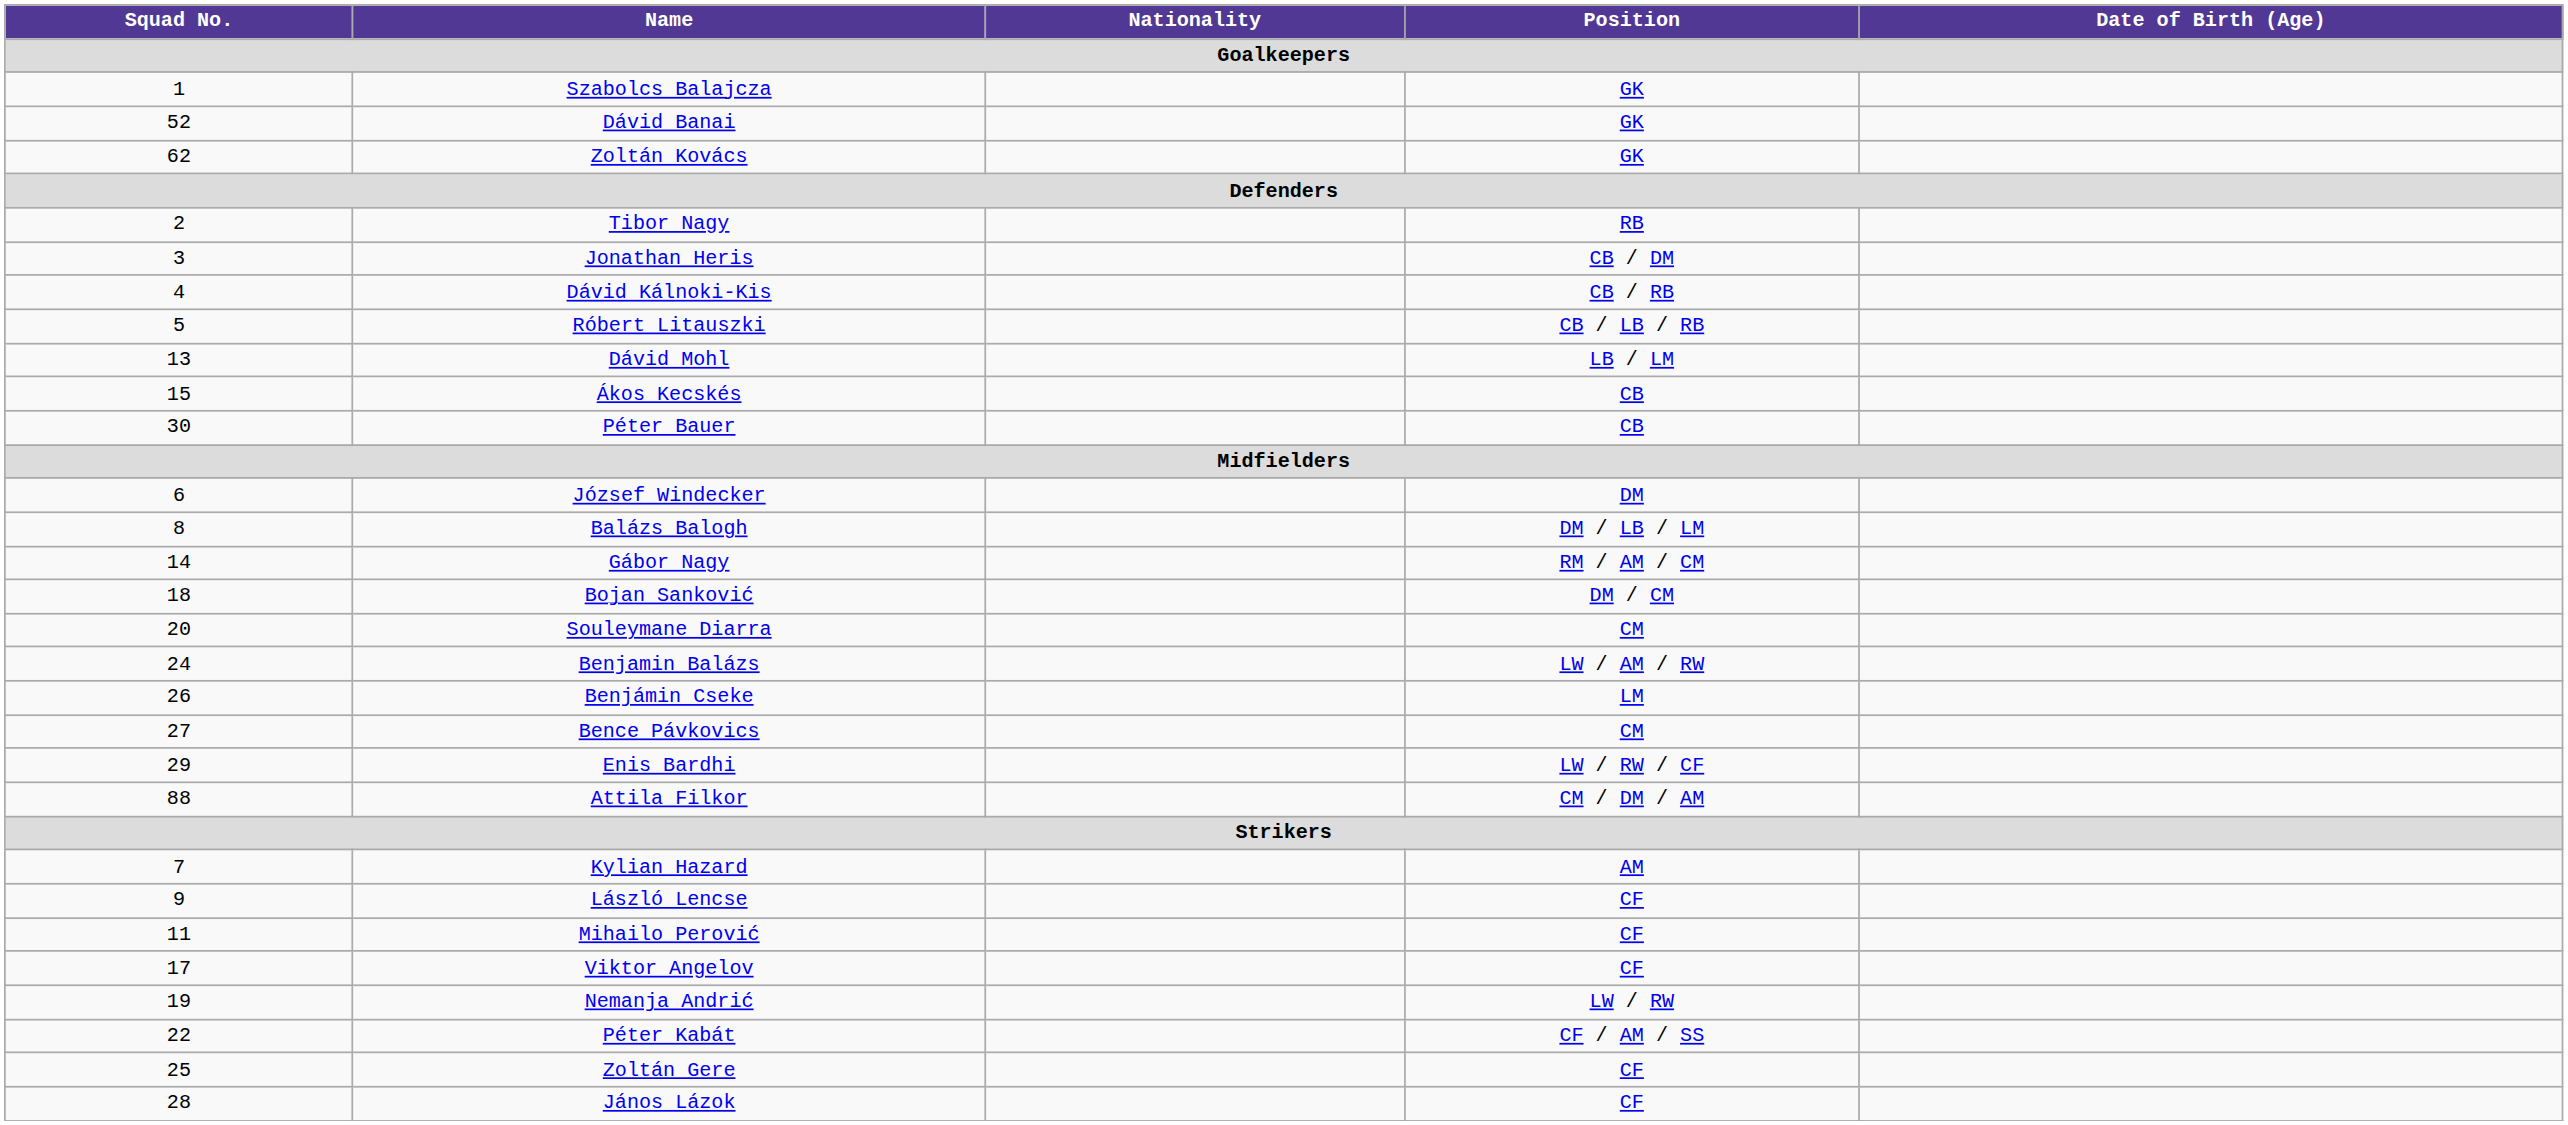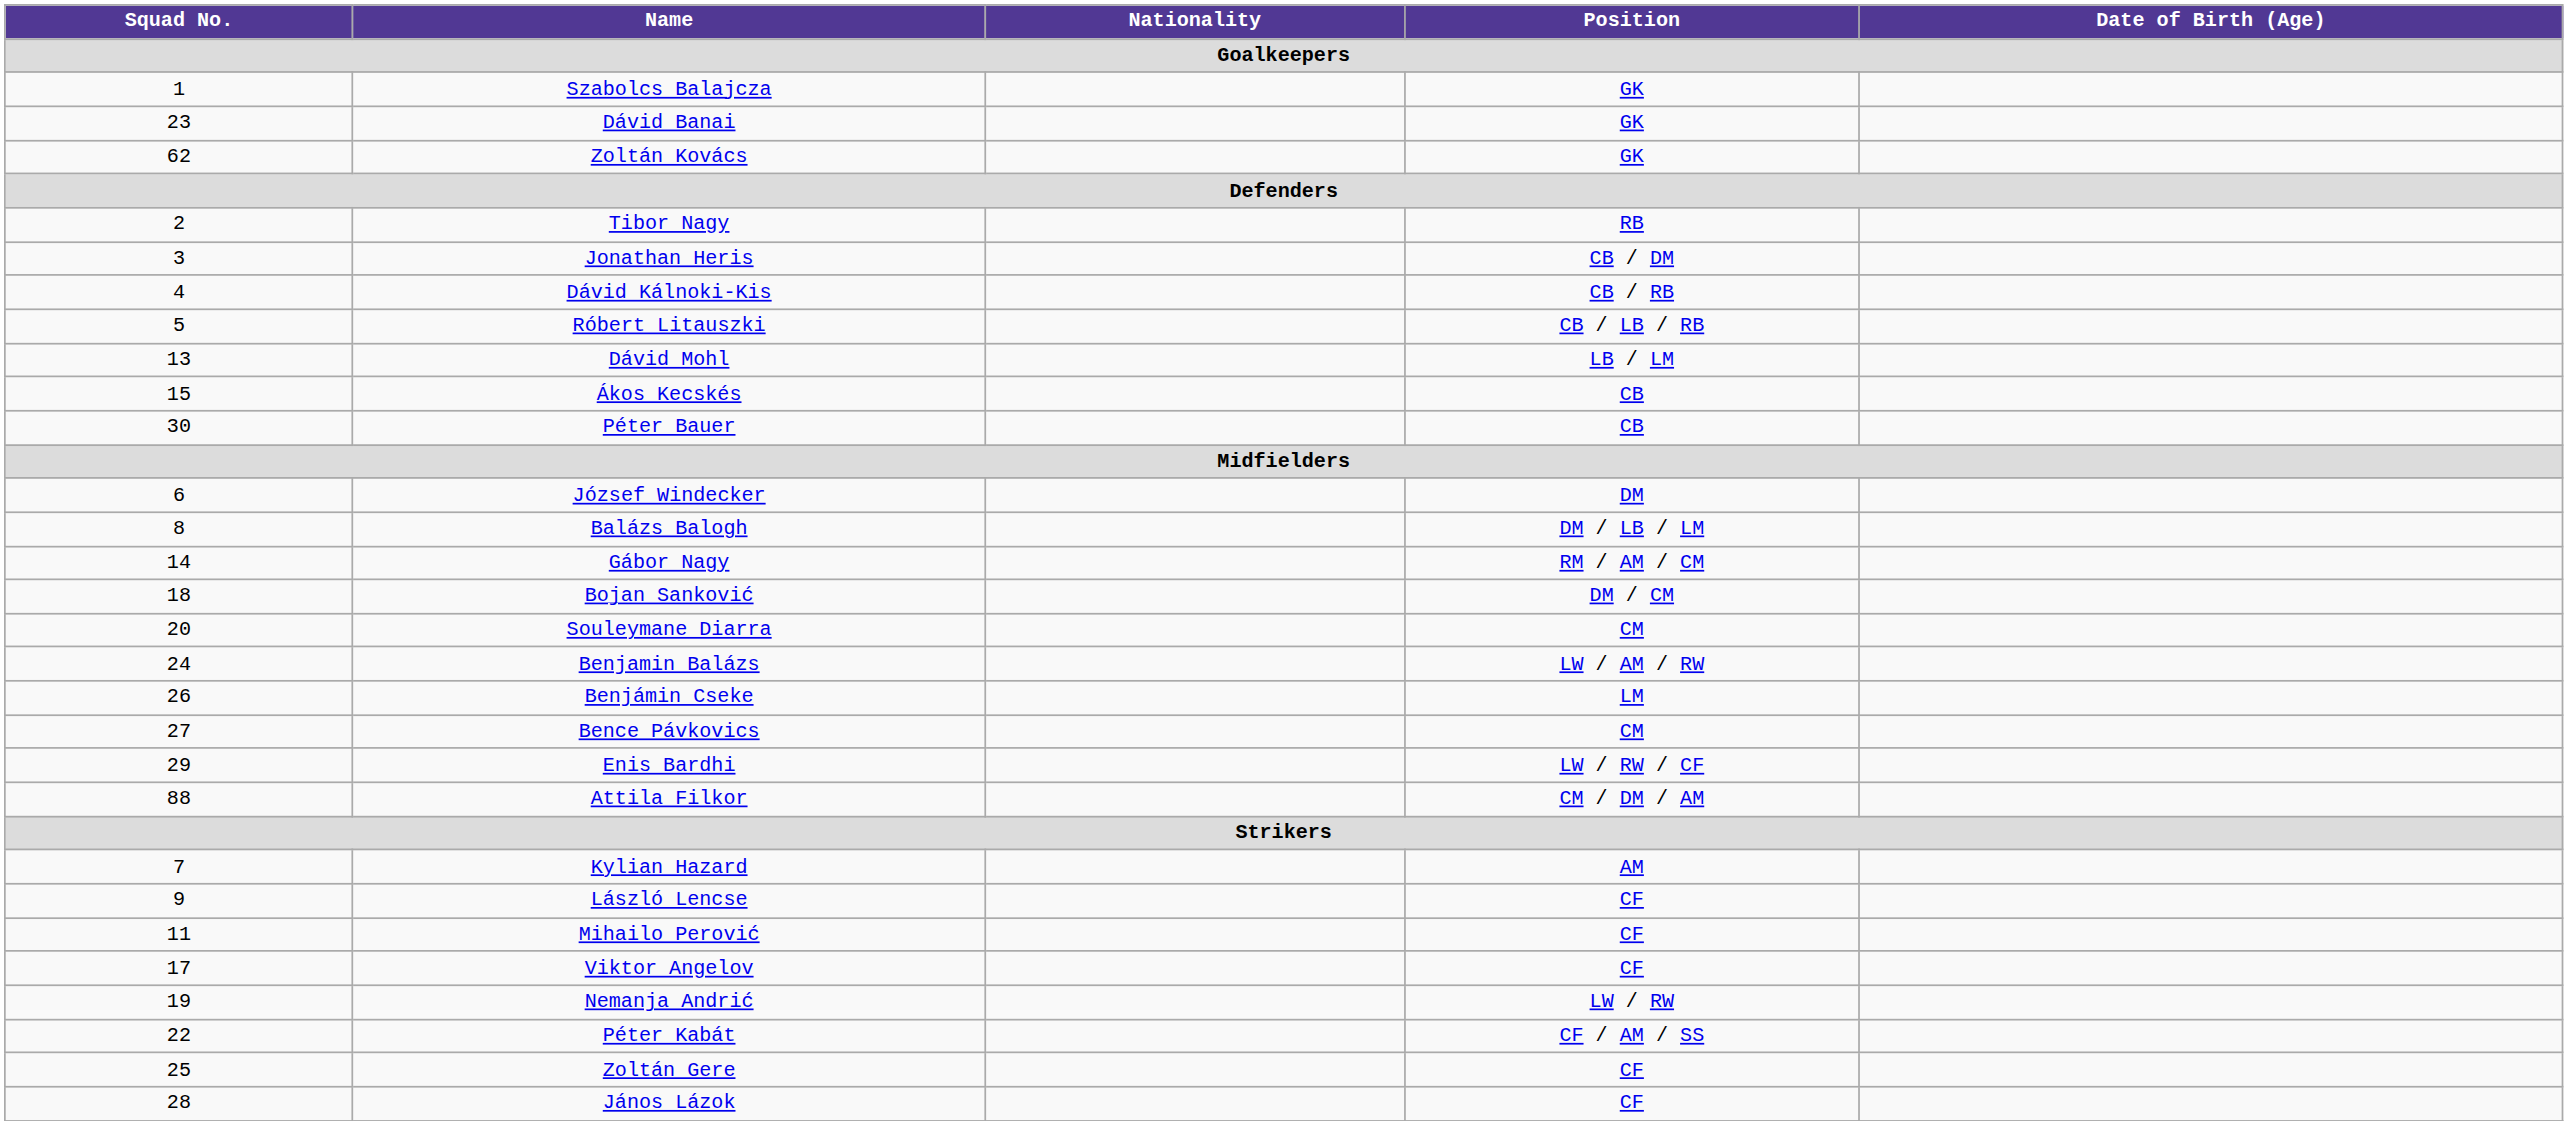Dávid Banai | Squad No.: 52 -> 23
